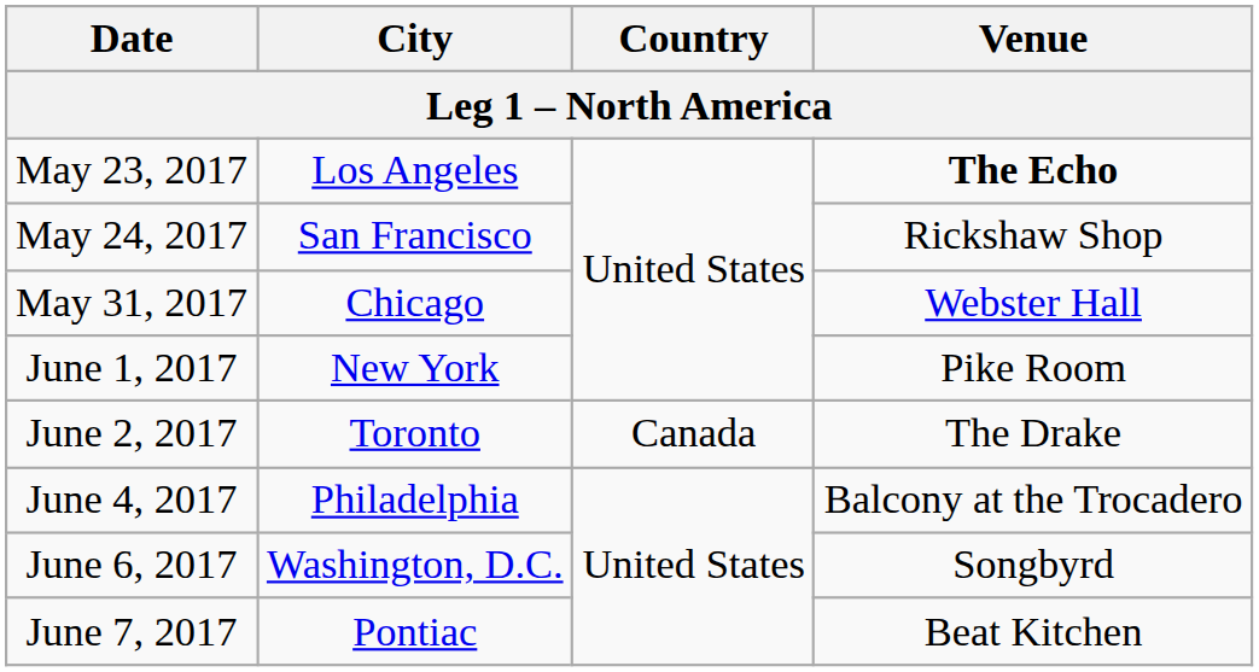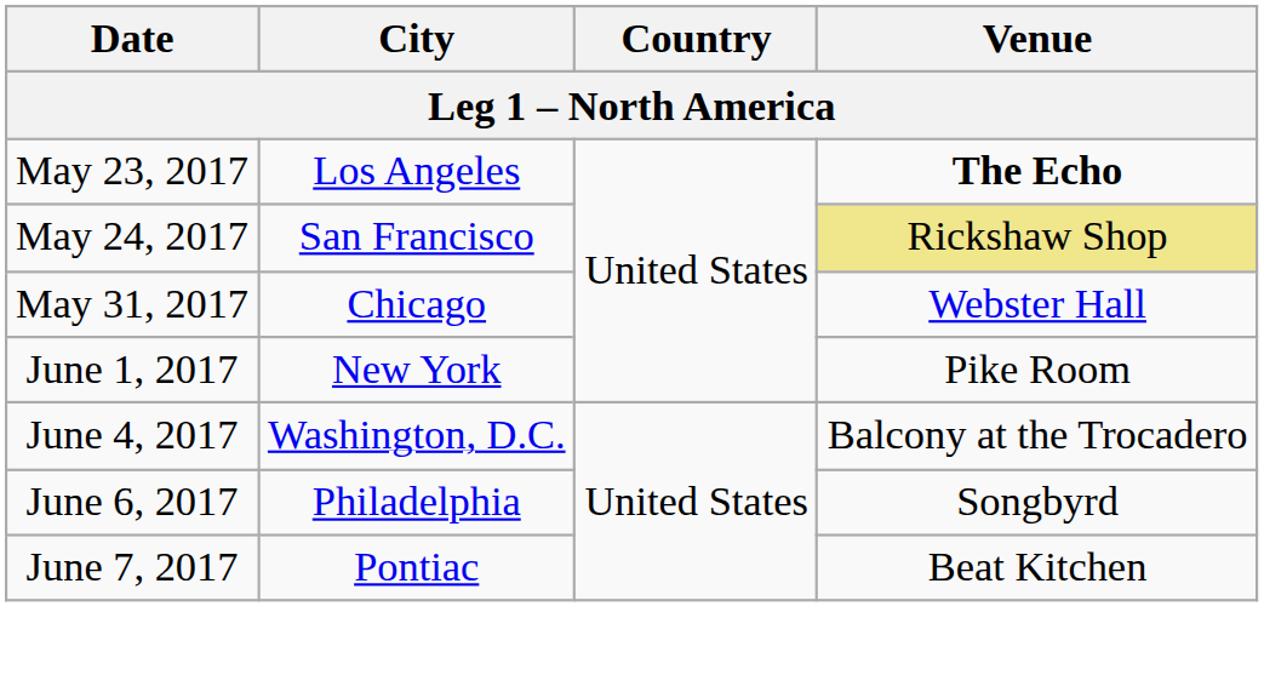May 24, 2017 | Venue: no background -> khaki background
- row: June 2, 2017 | Toronto | Canada | The Drake
June 4, 2017 | City: Philadelphia -> Washington, D.C.
June 6, 2017 | City: Washington, D.C. -> Philadelphia
